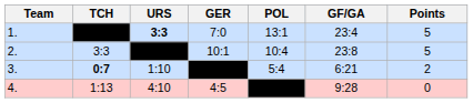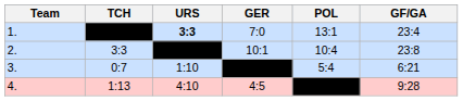- column: Points | 5 | 5 | 2 | 0
3. | TCH: bold -> normal
